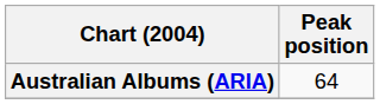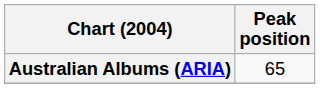Australian Albums (ARIA) | Peak position: 64 -> 65
